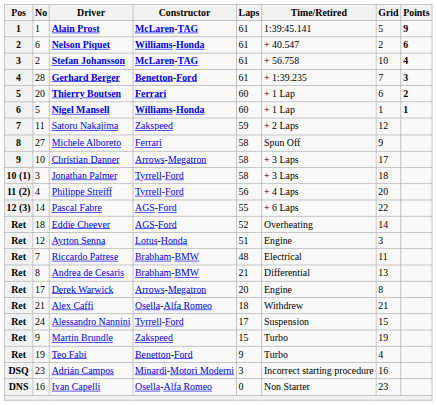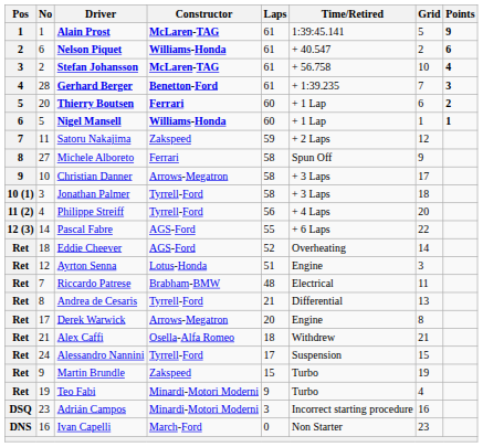Andrea de Cesaris | Constructor: Brabham-BMW -> Tyrrell-Ford
Teo Fabi | Constructor: Benetton-Ford -> Minardi-Motori Moderni
Ivan Capelli | Constructor: Osella-Alfa Romeo -> March-Ford
